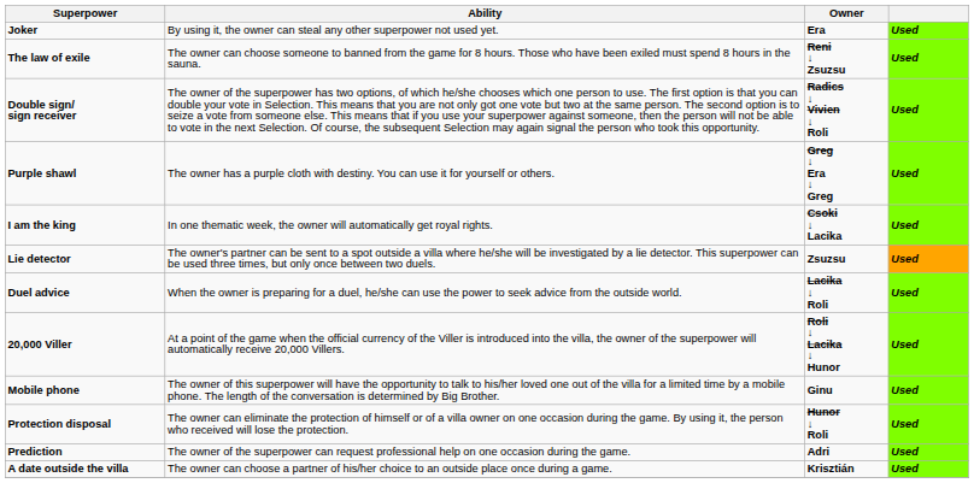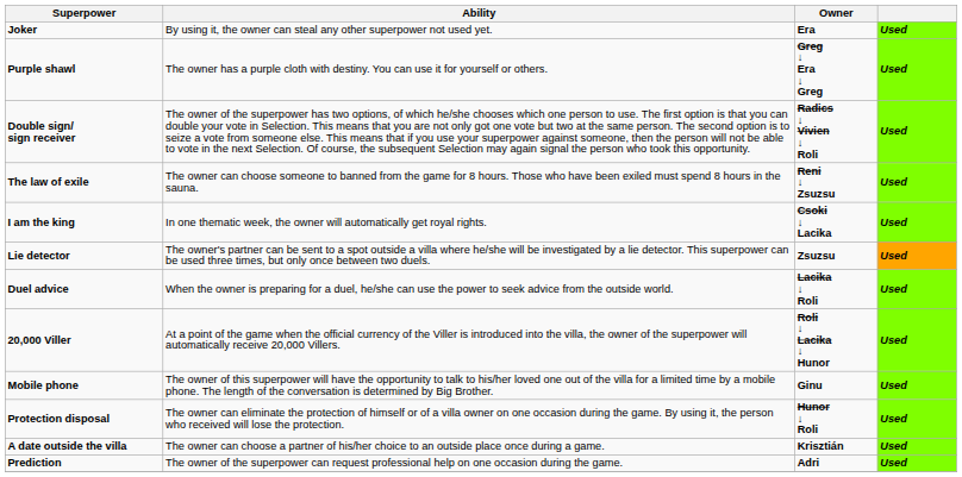rows swapped: The law of exile <-> Purple shawl
rows swapped: A date outside the villa <-> Prediction
